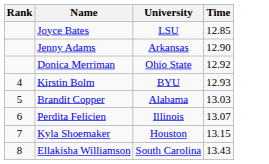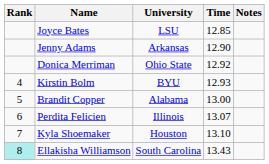+ column: Notes
Brandit Copper | Time: 13.03 -> 13.00
Kyla Shoemaker | Time: 13.15 -> 13.10
Ellakisha Williamson | Rank: no background -> paleturquoise background
